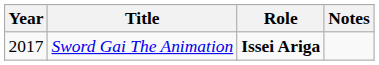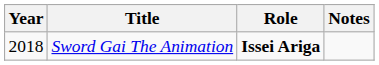Sword Gai The Animation | Year: 2017 -> 2018
